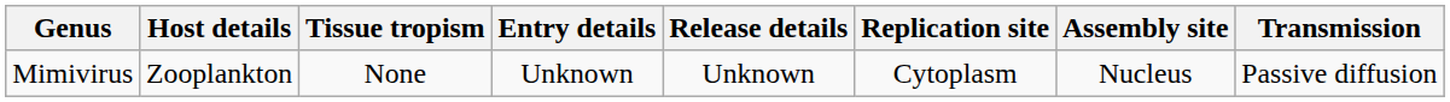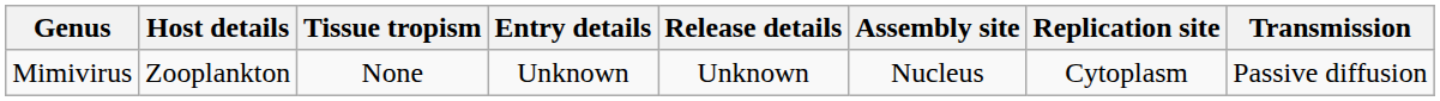columns swapped: Replication site <-> Assembly site
